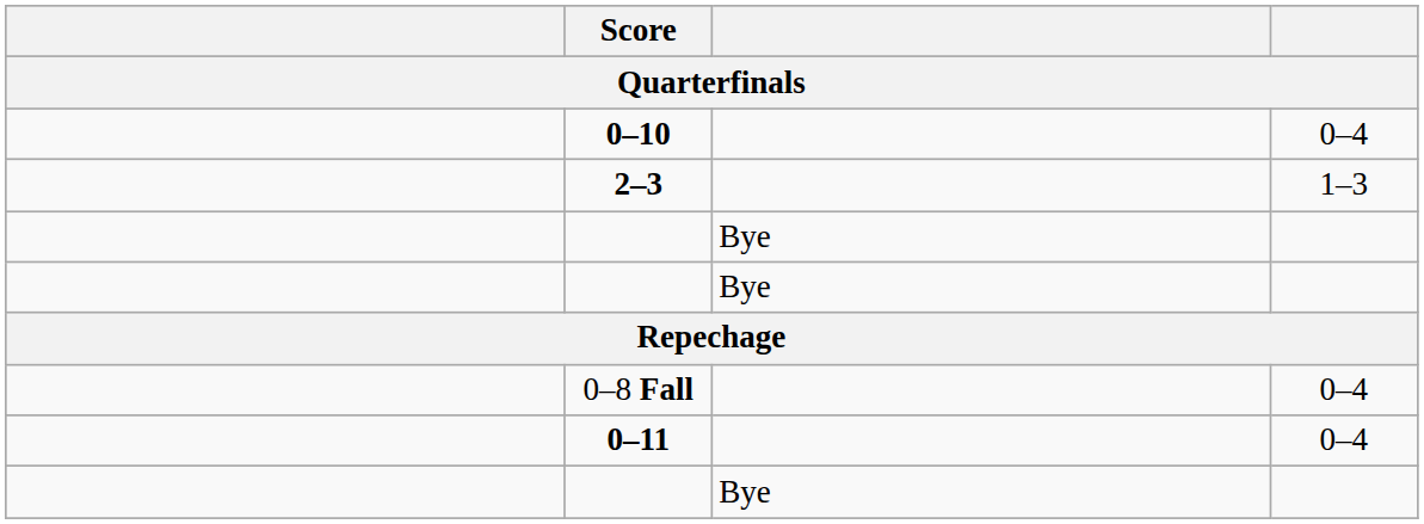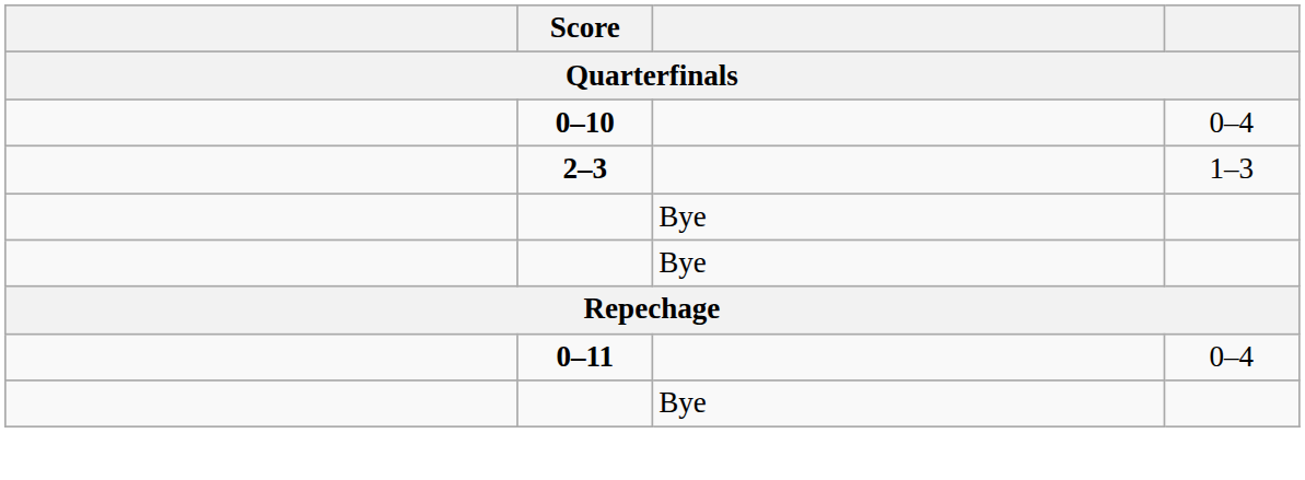- row: 0–8 Fall | 0–4
